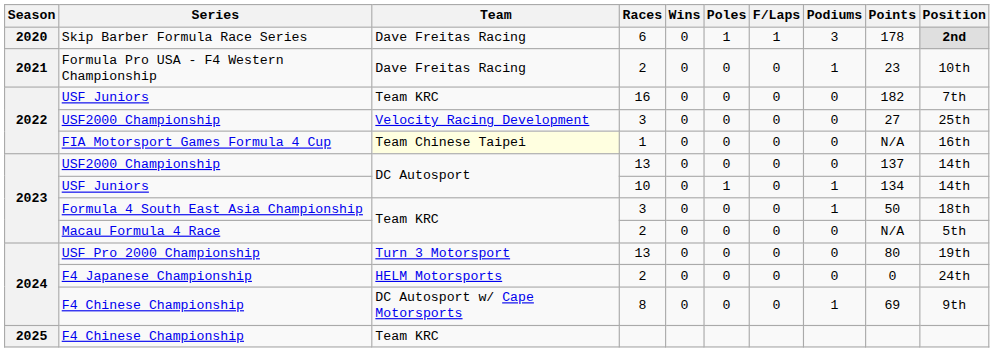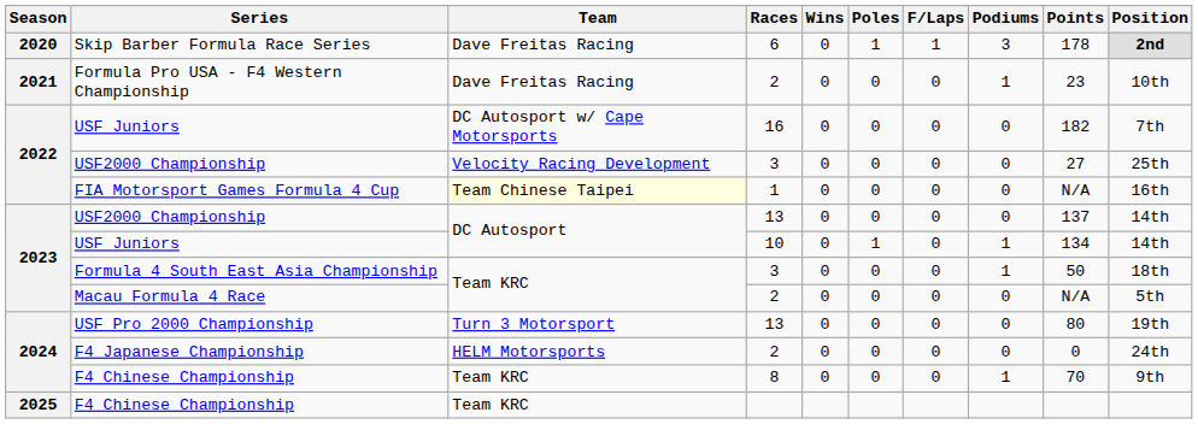USF Juniors / 16 | Team: Team KRC -> DC Autosport w/ Cape Motorsports
F4 Chinese Championship / 8 | Team: DC Autosport w/ Cape Motorsports -> Team KRC
F4 Chinese Championship / 8 | Points: 69 -> 70
